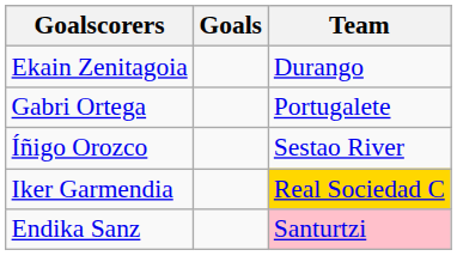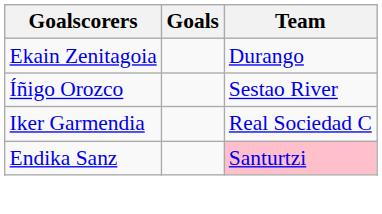- row: Gabri Ortega | Portugalete
Iker Garmendia | Team: gold background -> no background
